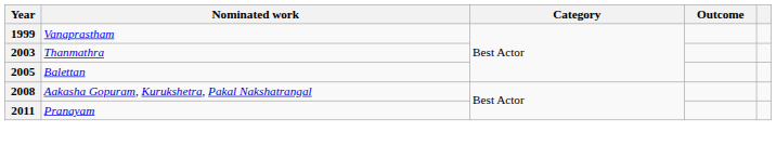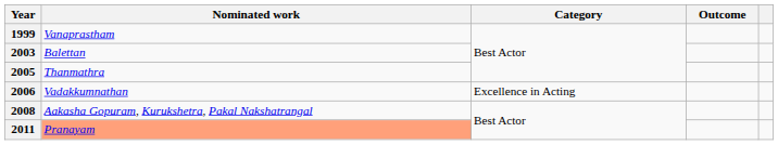2003 | Nominated work: Thanmathra -> Balettan
2005 | Nominated work: Balettan -> Thanmathra
+ row: 2006 | Vadakkumnathan | Excellence in Acting
2011 | Nominated work: no background -> lightsalmon background
